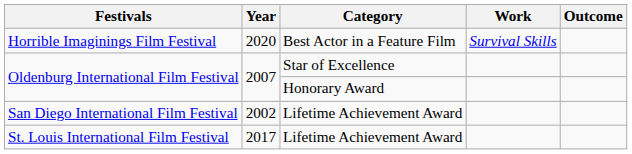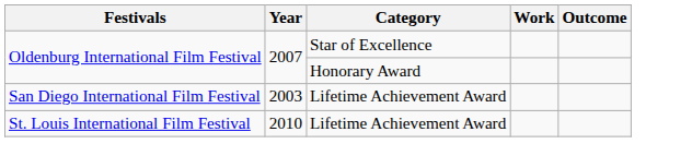- row: Horrible Imaginings Film Festival | 2020 | Best Actor in a Feature Film | Survival Skills
San Diego International Film Festival | Year: 2002 -> 2003
St. Louis International Film Festival | Year: 2017 -> 2010
